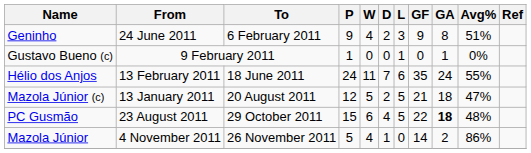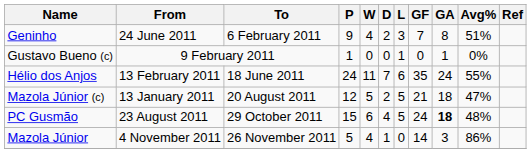Geninho | GF: 9 -> 7
PC Gusmão | GF: 22 -> 24
Mazola Júnior | GA: 2 -> 3
